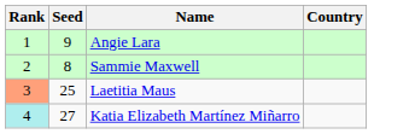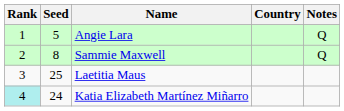+ column: Notes | Q | Q
Angie Lara | Seed: 9 -> 5
Laetitia Maus | Rank: lightsalmon background -> no background
Katia Elizabeth Martínez Miñarro | Seed: 27 -> 24
